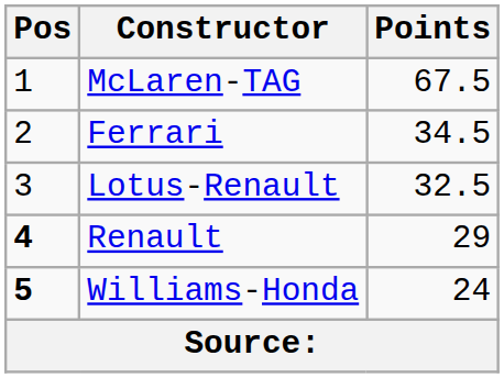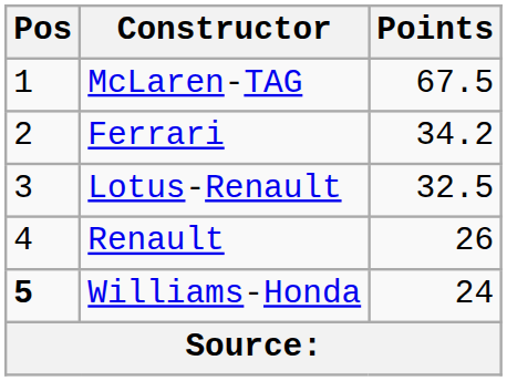Ferrari | Points: 34.5 -> 34.2
Renault | Pos: bold -> normal
Renault | Points: 29 -> 26
